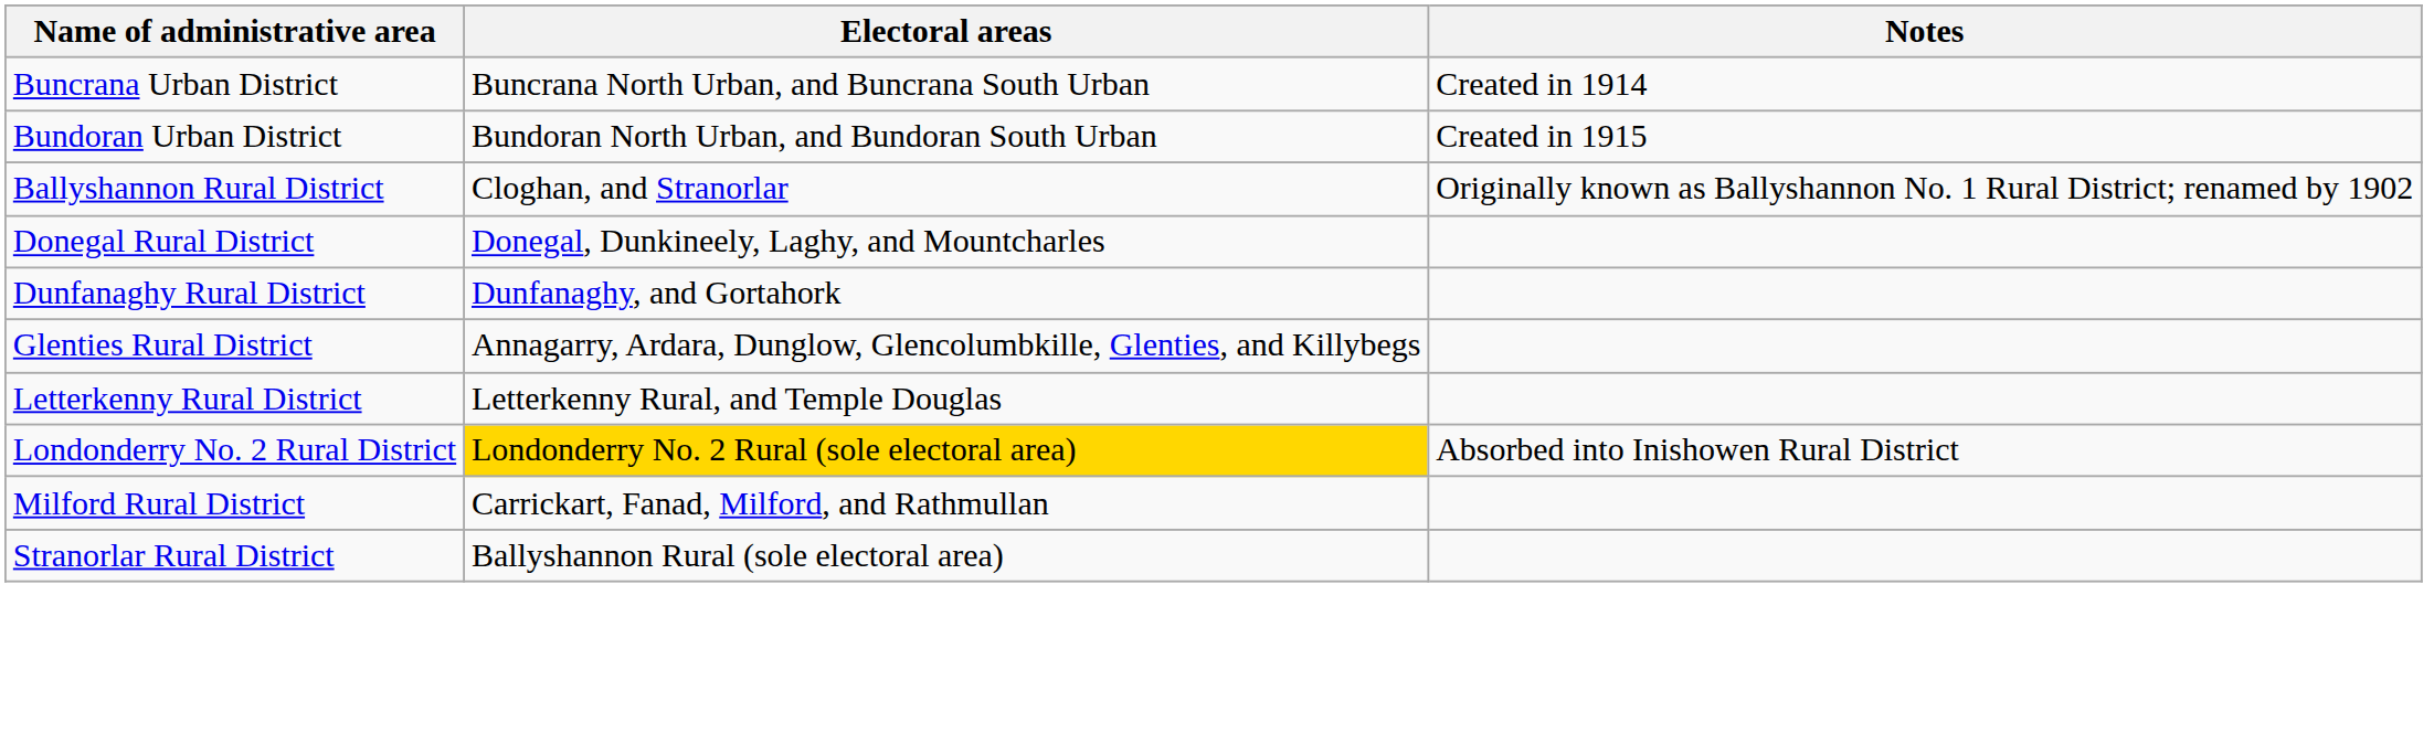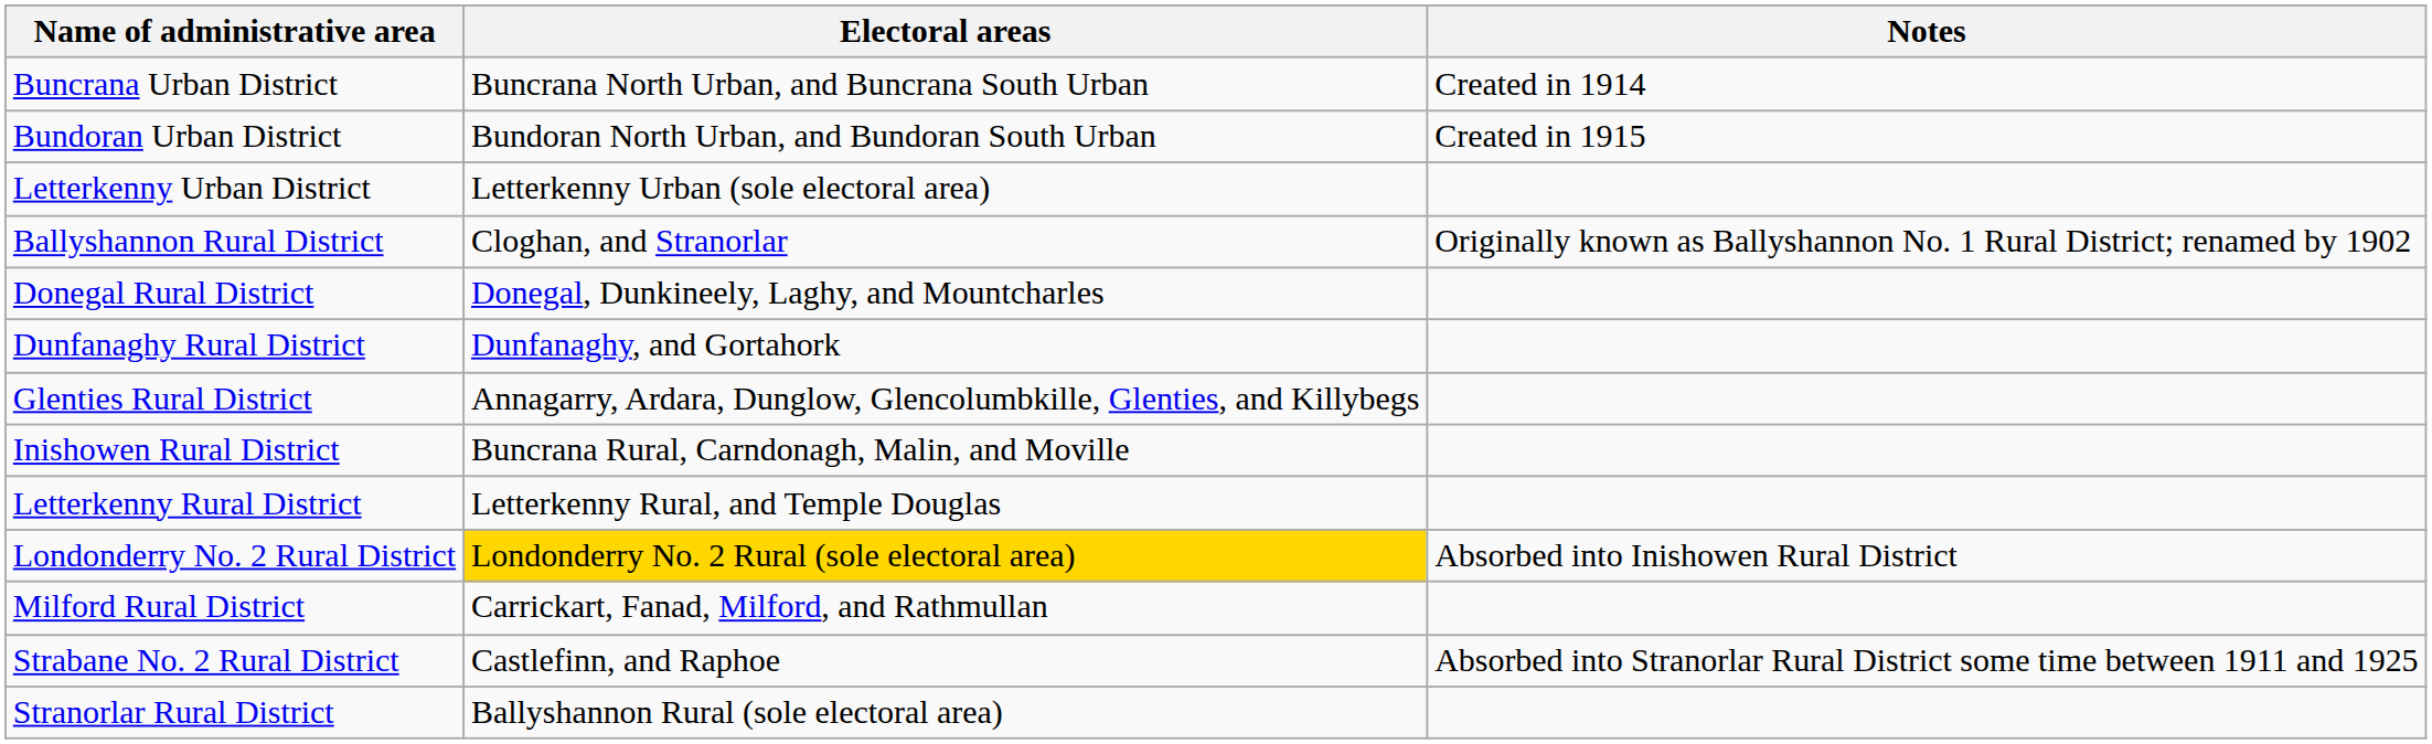+ row: Letterkenny Urban District | Letterkenny Urban (sole electoral area)
+ row: Inishowen Rural District | Buncrana Rural, Carndonagh, Malin, and Moville
+ row: Strabane No. 2 Rural District | Castlefinn, and Raphoe | Absorbed into Stranorlar Rural District some time between 1911 and 1925
